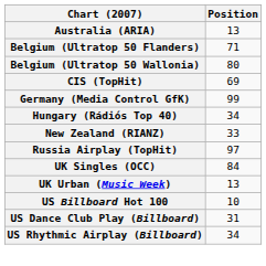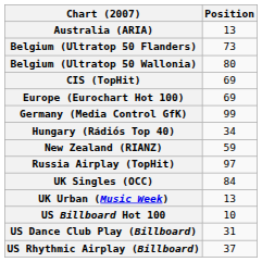Belgium (Ultratop 50 Flanders) | Position: 71 -> 73
+ row: Europe (Eurochart Hot 100) | 69
New Zealand (RIANZ) | Position: 33 -> 59
US Rhythmic Airplay (Billboard) | Position: 34 -> 37
